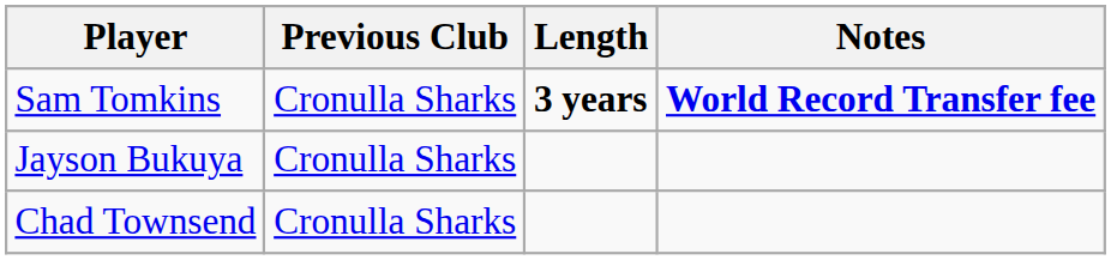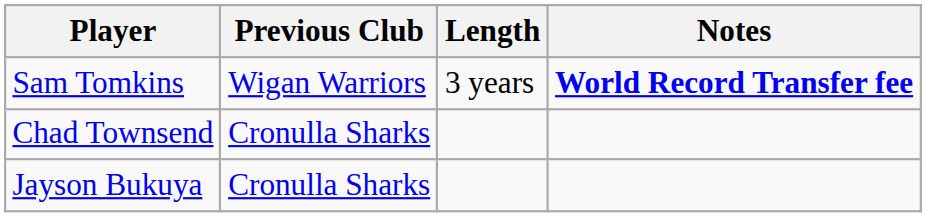Sam Tomkins | Previous Club: Cronulla Sharks -> Wigan Warriors
Sam Tomkins | Length: bold -> normal
rows swapped: Chad Townsend <-> Jayson Bukuya
